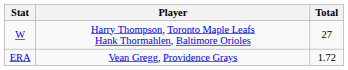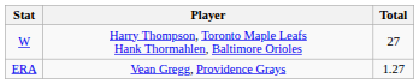ERA | Total: 1.72 -> 1.27
